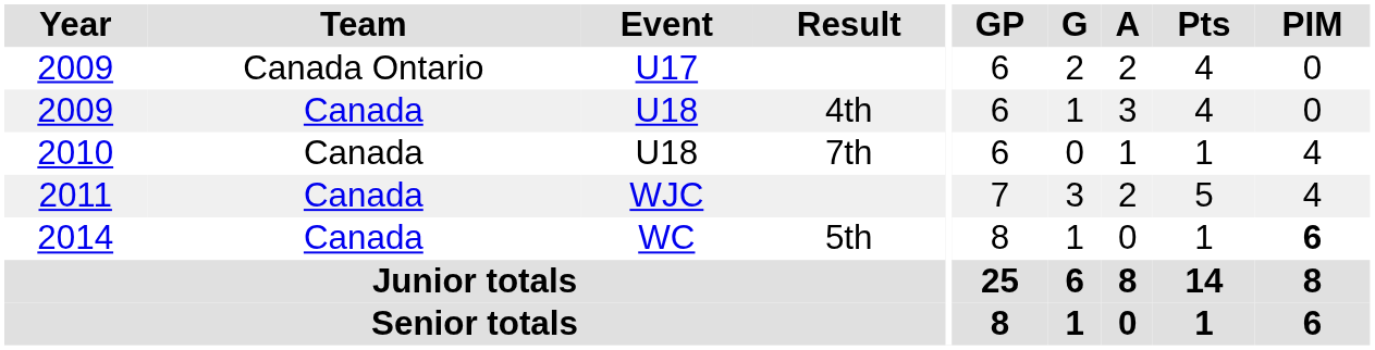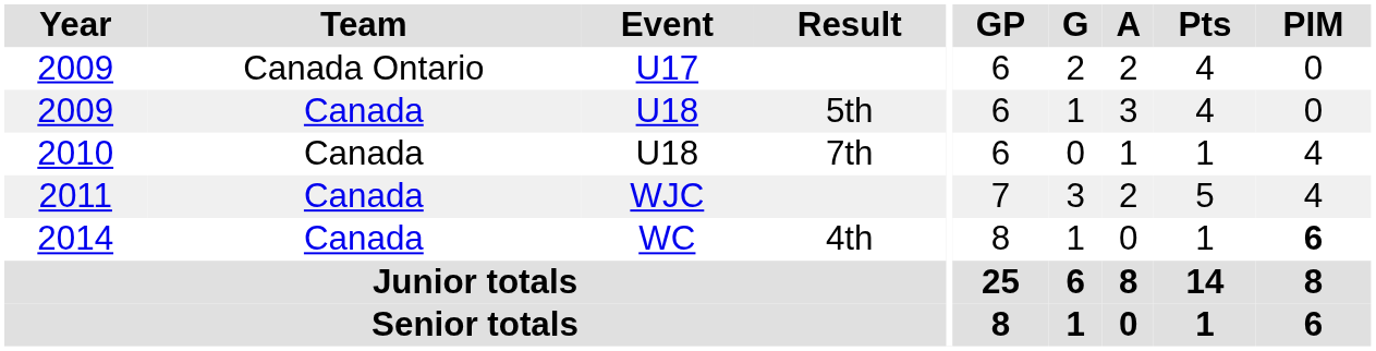2009 / U18 | Result: 4th -> 5th
2014 | Result: 5th -> 4th
